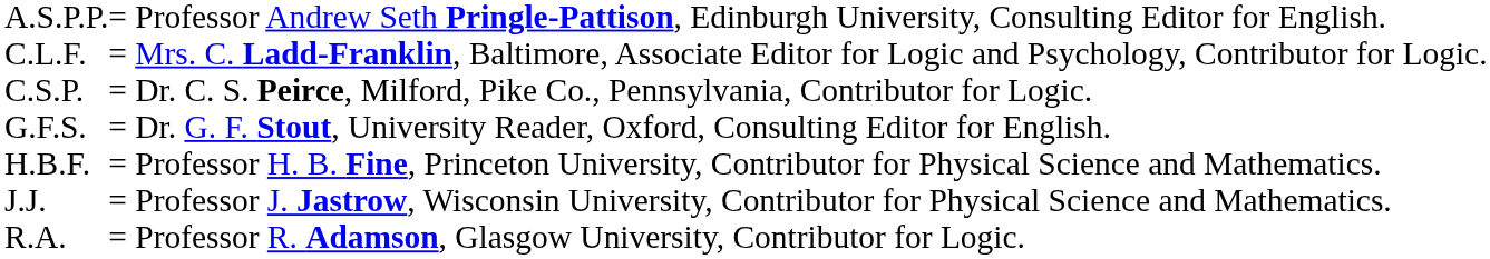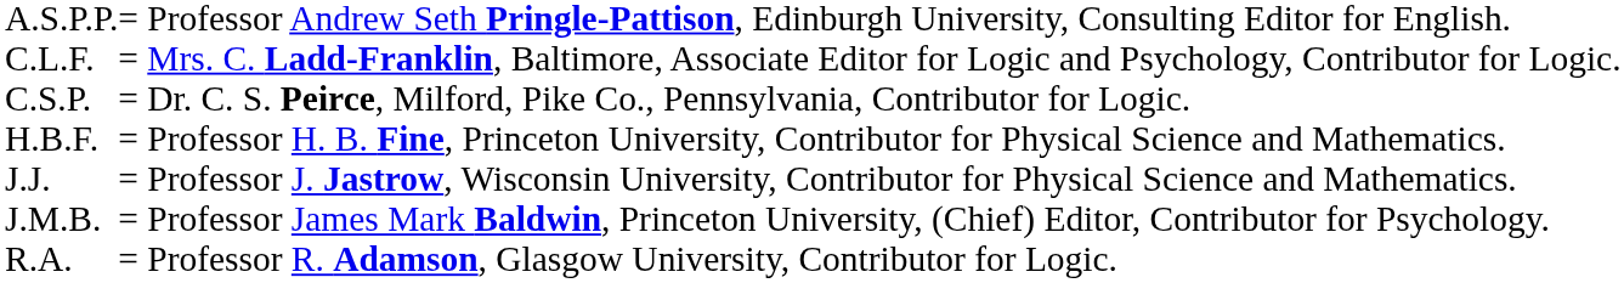- row: G.F.S. | = Dr. G. F. Stout, University Reader, Oxford, Consulting Editor for English.
+ row: J.M.B. | = Professor James Mark Baldwin, Princeton University, (Chief) Editor, Contributor for Psychology.
